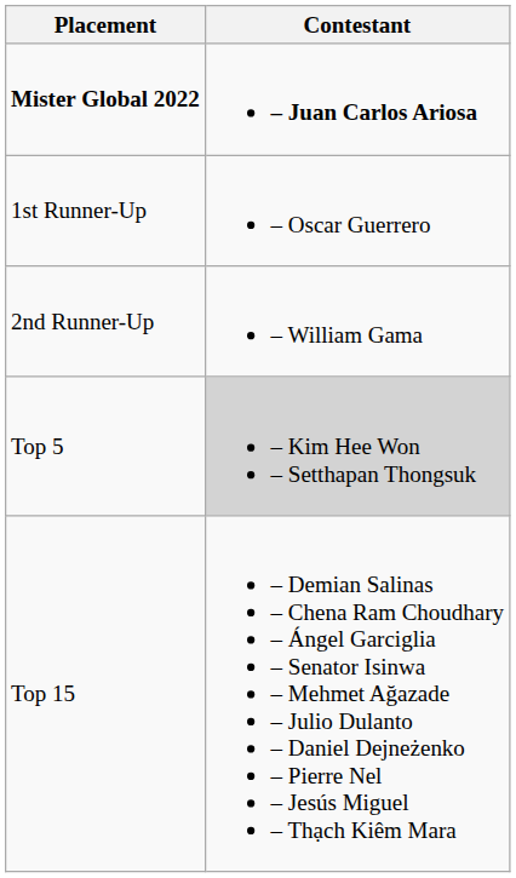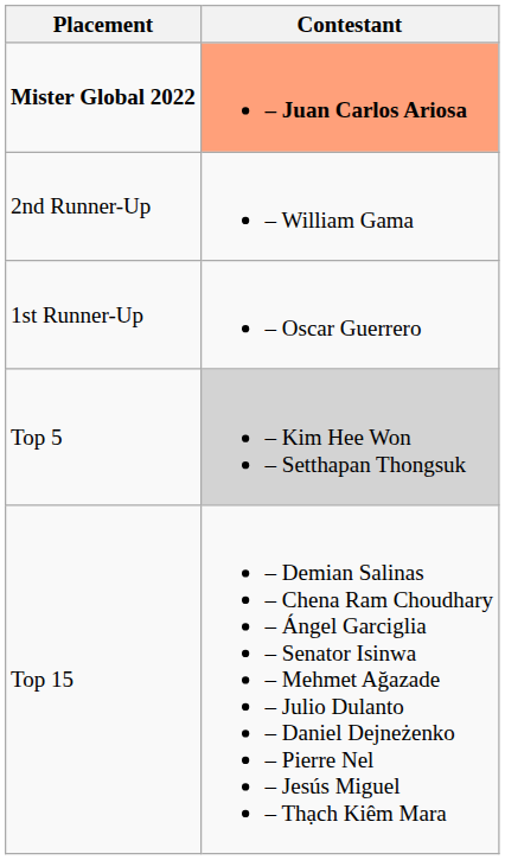Mister Global 2022 | Contestant: no background -> lightsalmon background
rows swapped: 1st Runner-Up <-> 2nd Runner-Up
